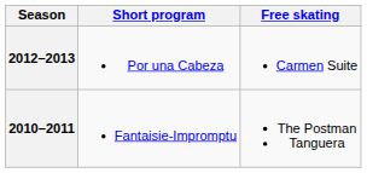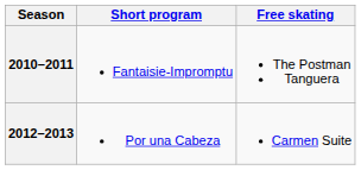rows swapped: 2012–2013 <-> 2010–2011
